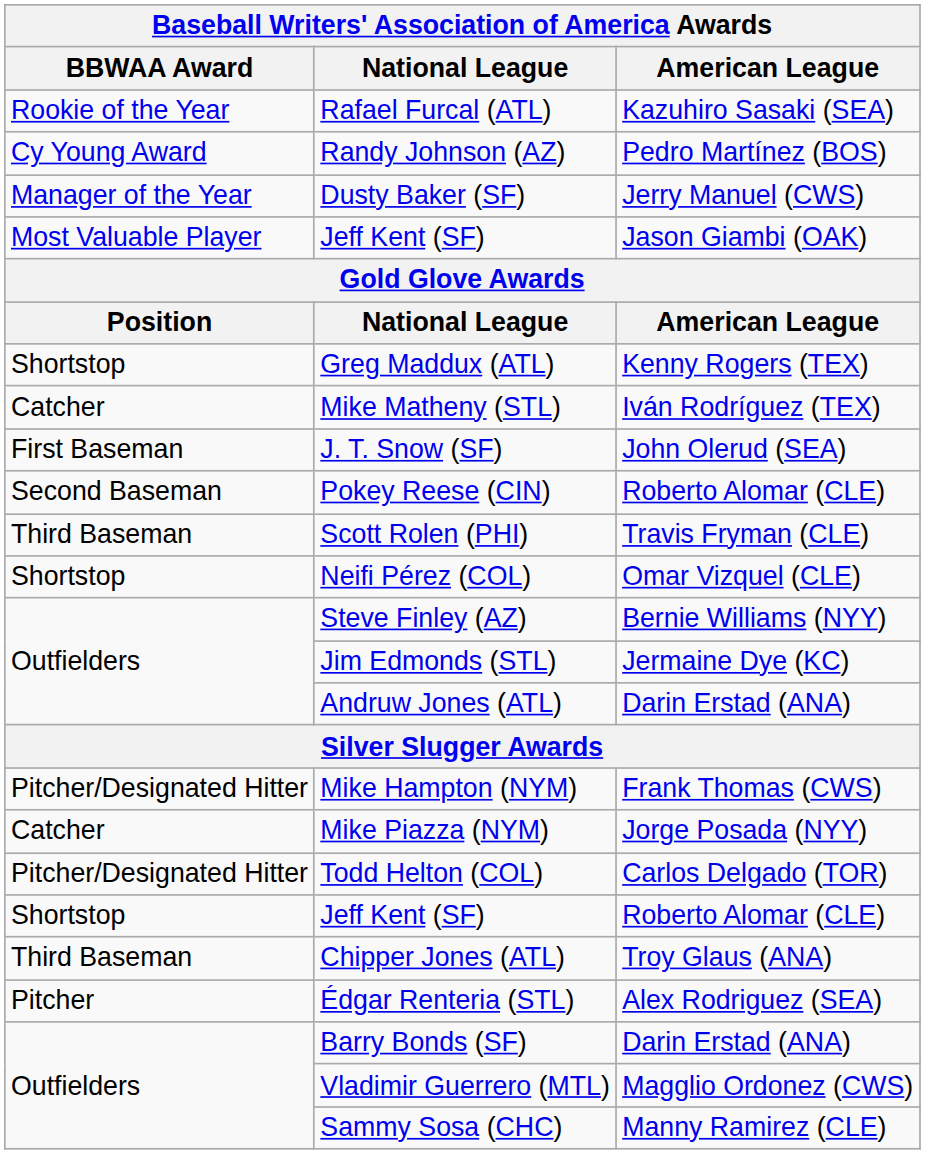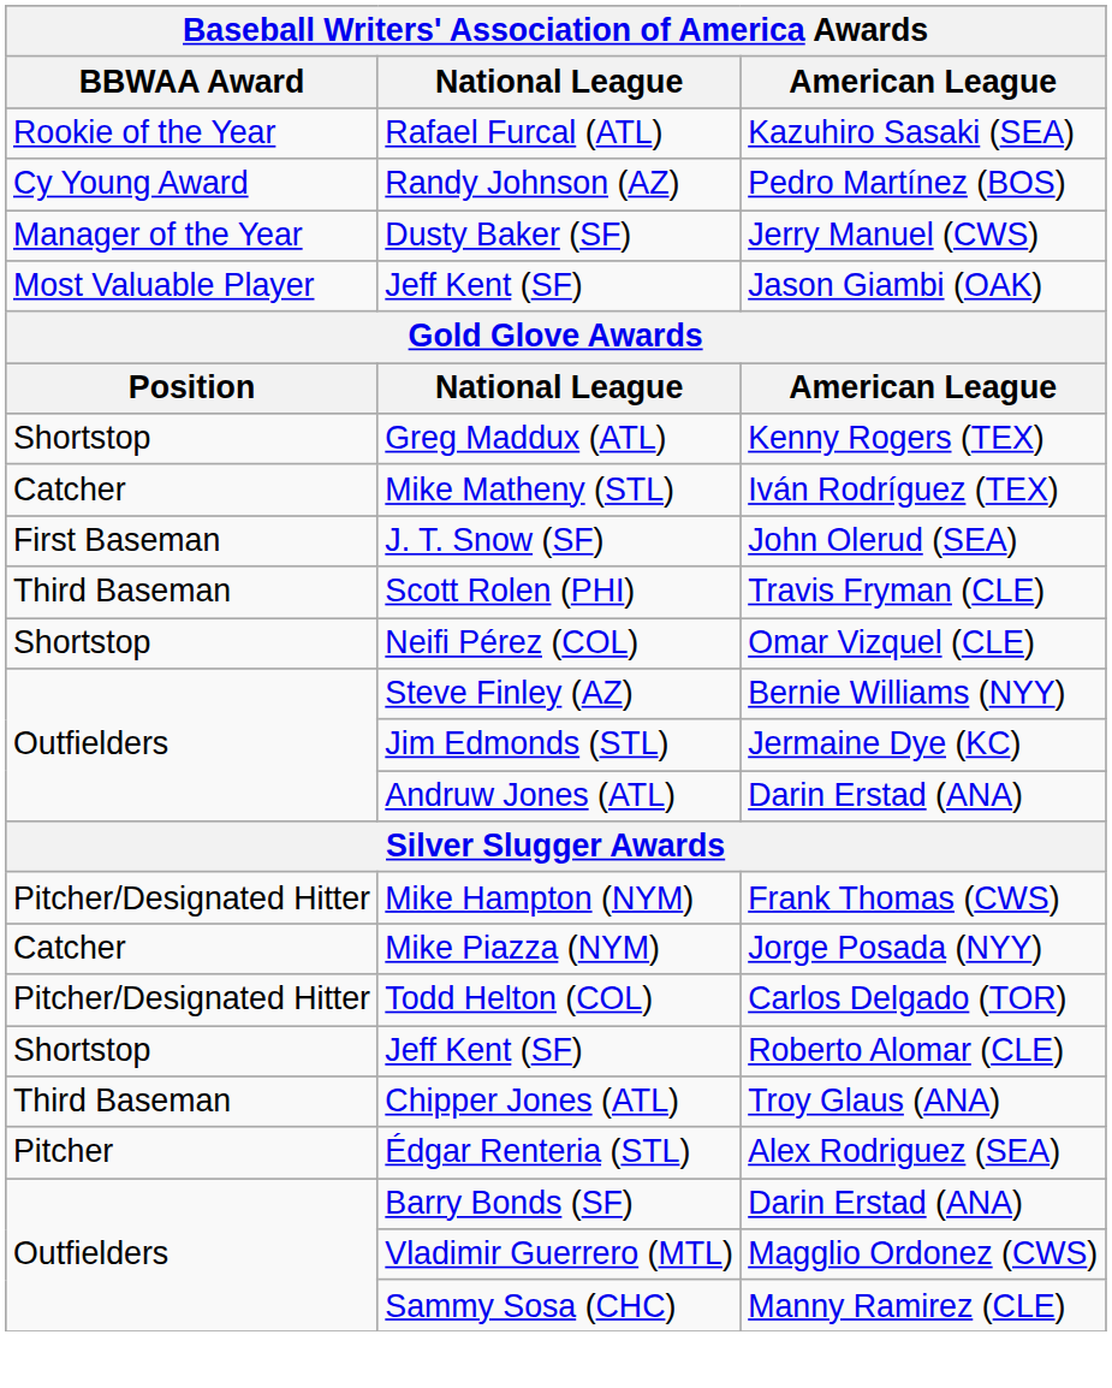- row: Second Baseman | Pokey Reese (CIN) | Roberto Alomar (CLE)
